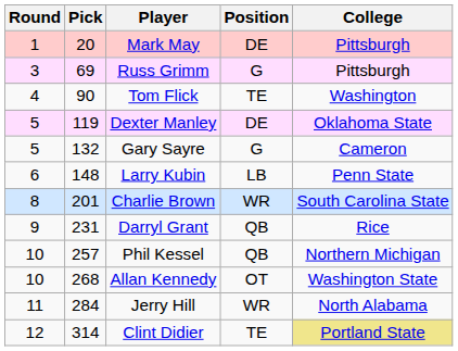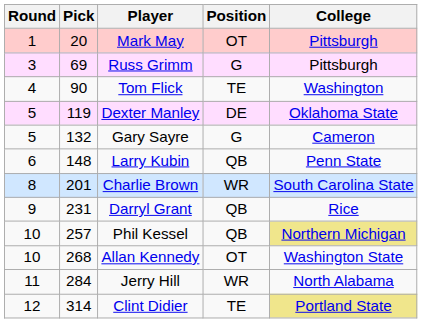Mark May | Position: DE -> OT
Larry Kubin | Position: LB -> QB
Phil Kessel | College: no background -> khaki background
